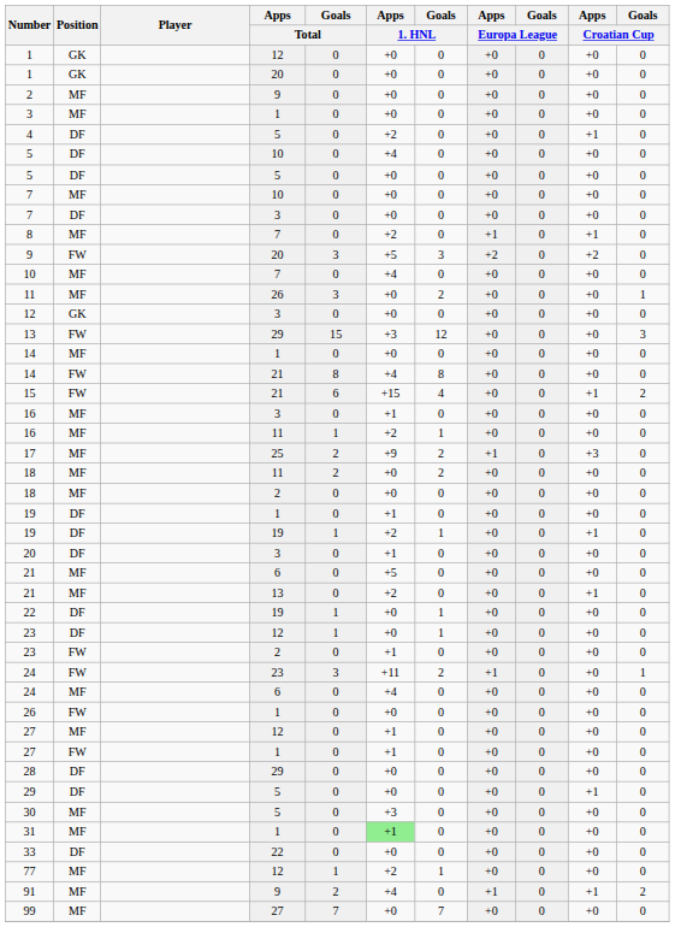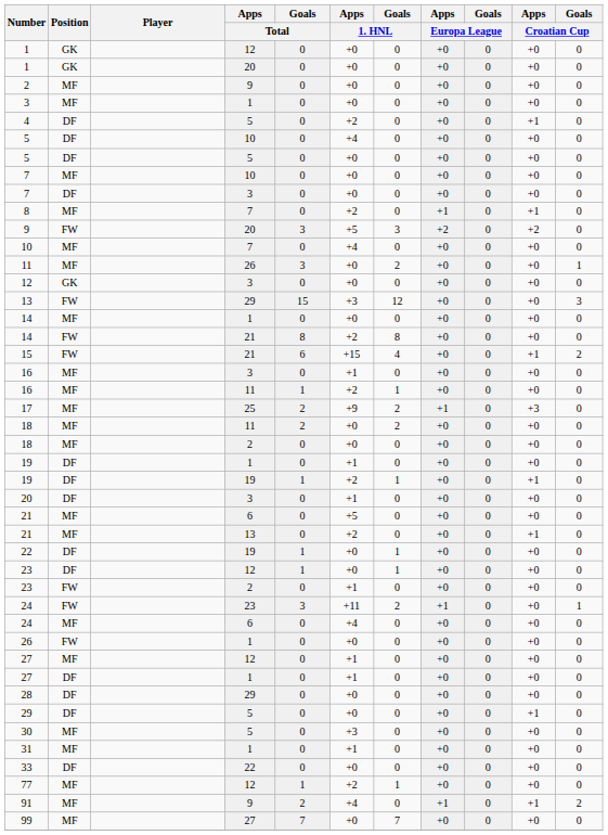14 / 21 | Apps / 1. HNL: +4 -> +2
27 / 1 | Position: FW -> DF
31 | Apps / 1. HNL: lightgreen background -> no background
